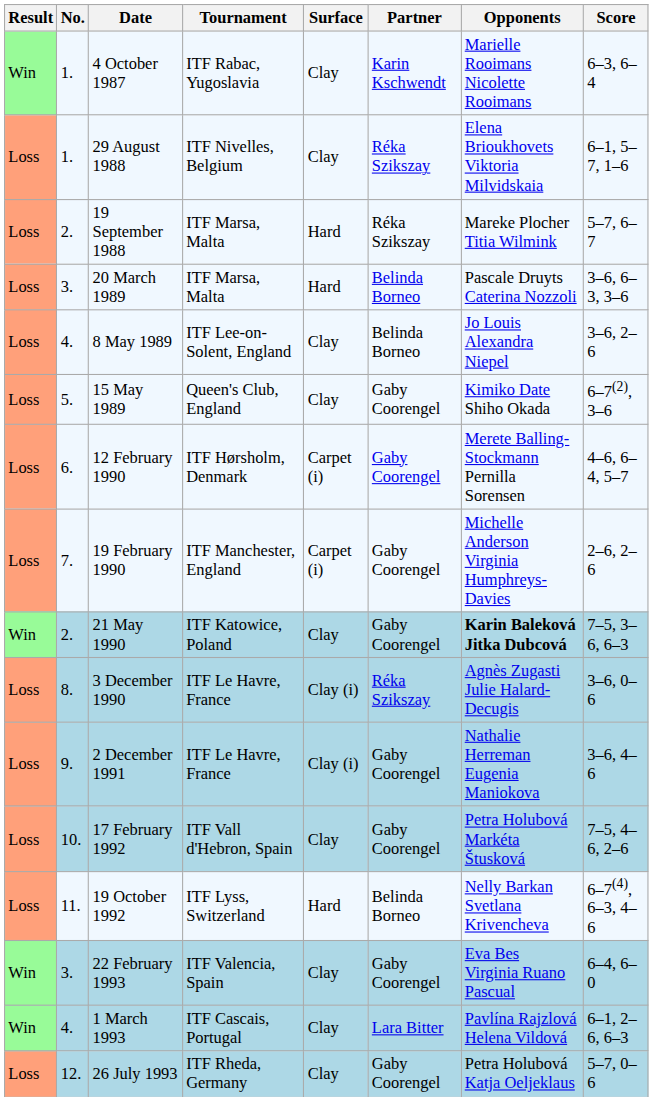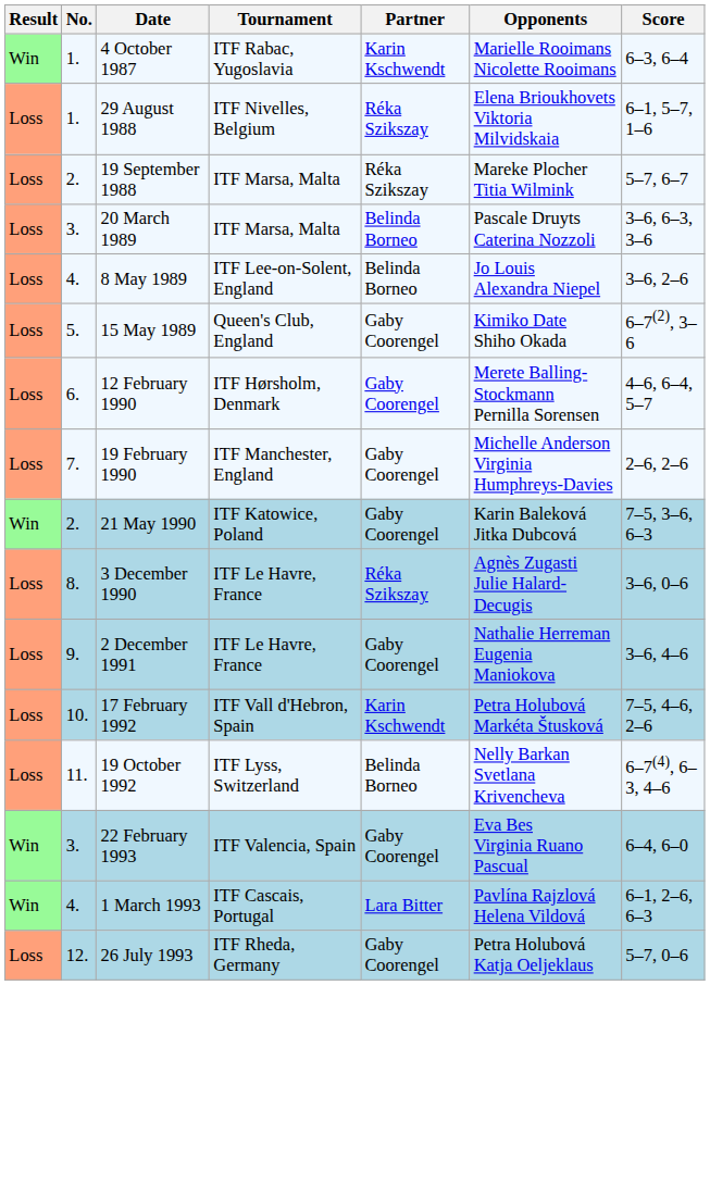- column: Surface | Clay | Clay | Hard | Hard | Clay | Clay | Carpet (i) | Carpet (i) | Clay | Clay (i) | Clay (i) | Clay | Hard | Clay | Clay | Clay
21 May 1990 | Opponents: bold -> normal
17 February 1992 | Partner: Gaby Coorengel -> Karin Kschwendt
